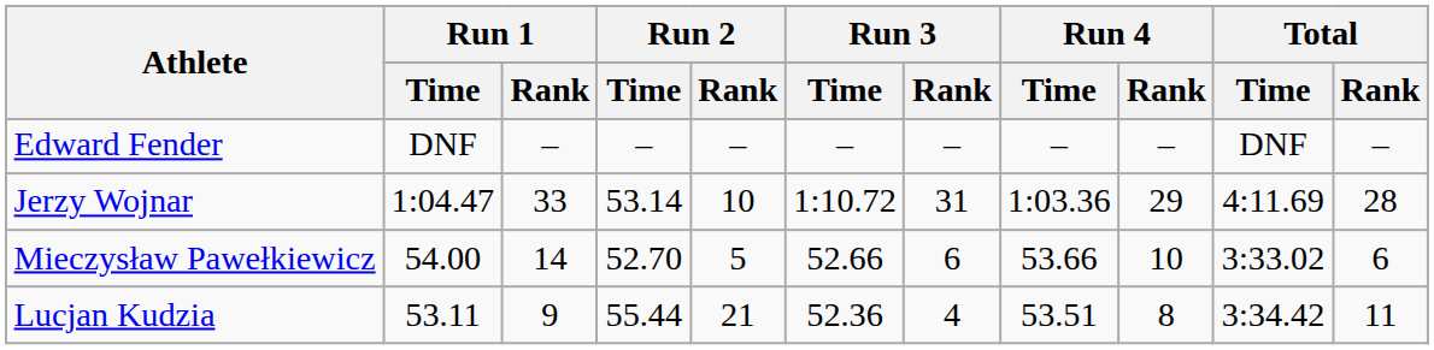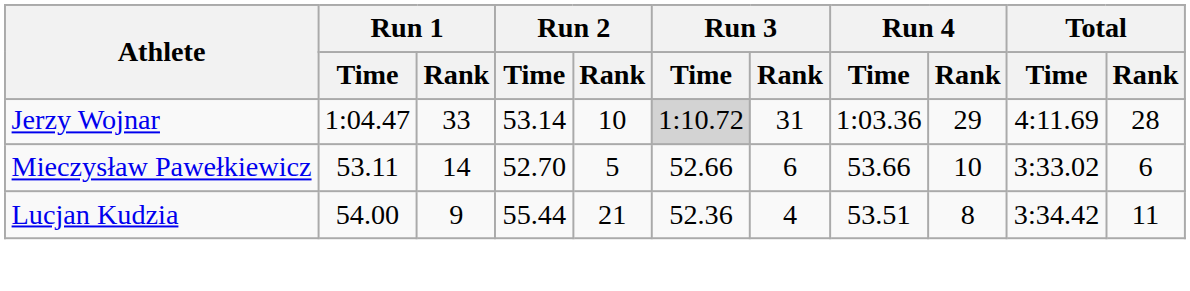- row: Edward Fender | DNF | – | – | – | – | – | – | – | DNF | –
Jerzy Wojnar | Run 3 / Time: no background -> lightgrey background
Mieczysław Pawełkiewicz | Run 1 / Time: 54.00 -> 53.11
Lucjan Kudzia | Run 1 / Time: 53.11 -> 54.00
